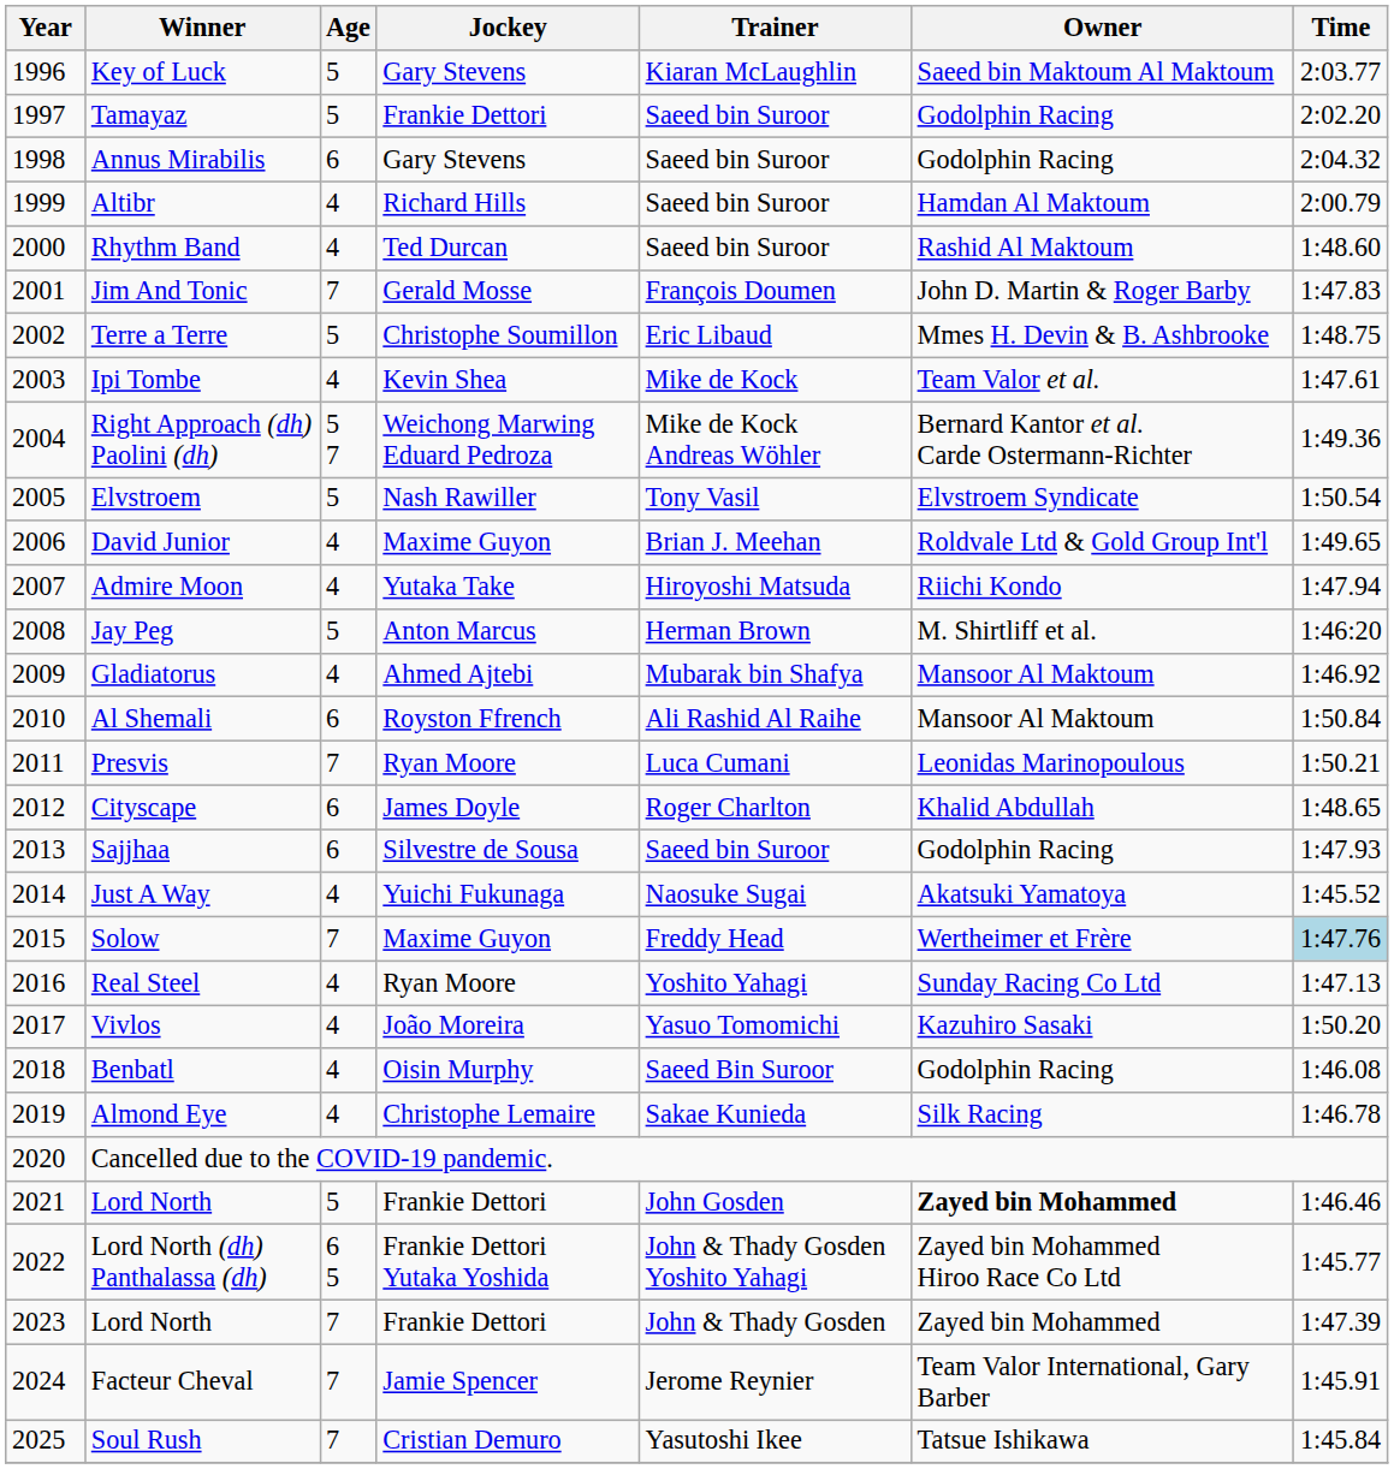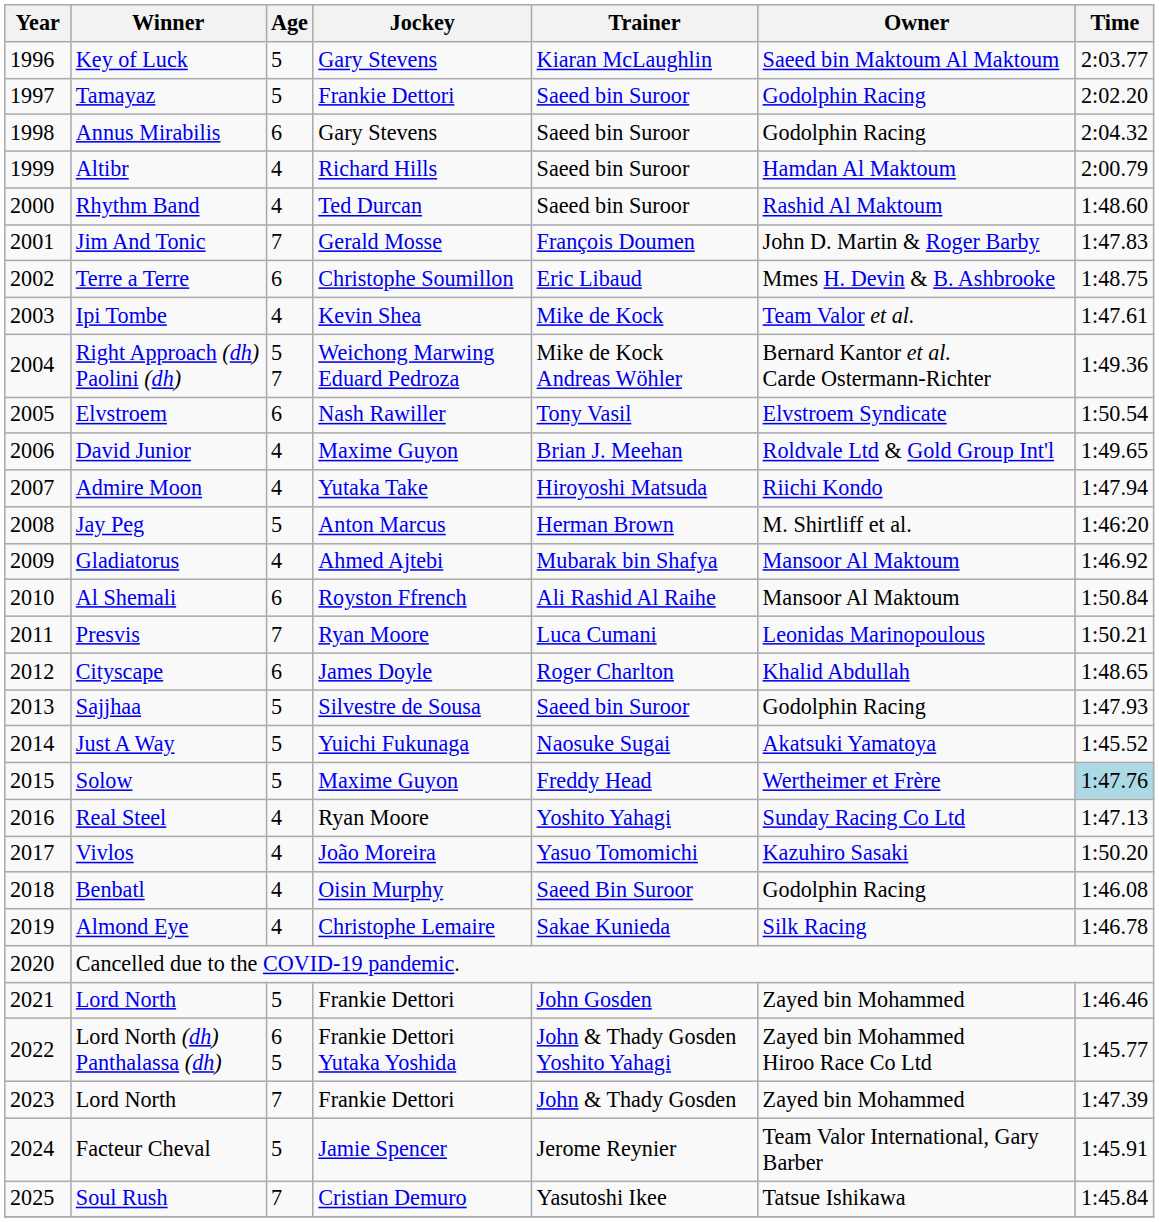Terre a Terre | Age: 5 -> 6
Elvstroem | Age: 5 -> 6
Sajjhaa | Age: 6 -> 5
Just A Way | Age: 4 -> 5
Solow | Age: 7 -> 5
2021 / Lord North | Owner: bold -> normal
Facteur Cheval | Age: 7 -> 5
